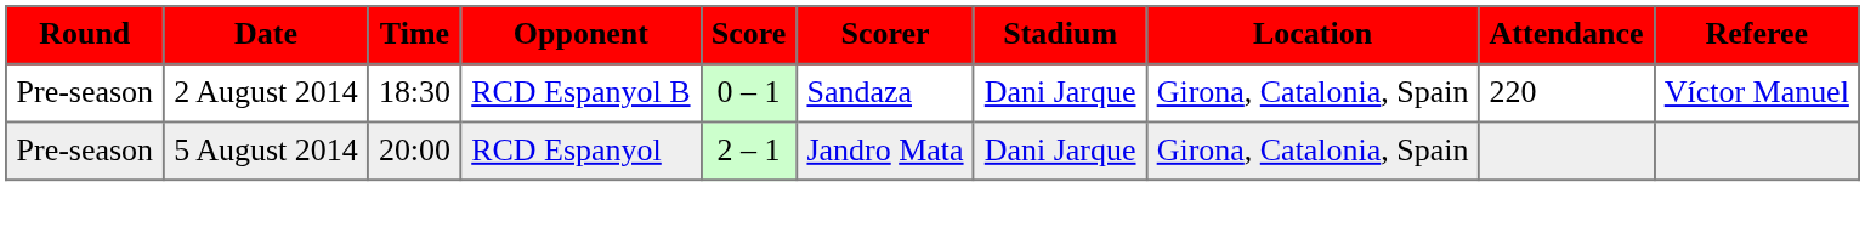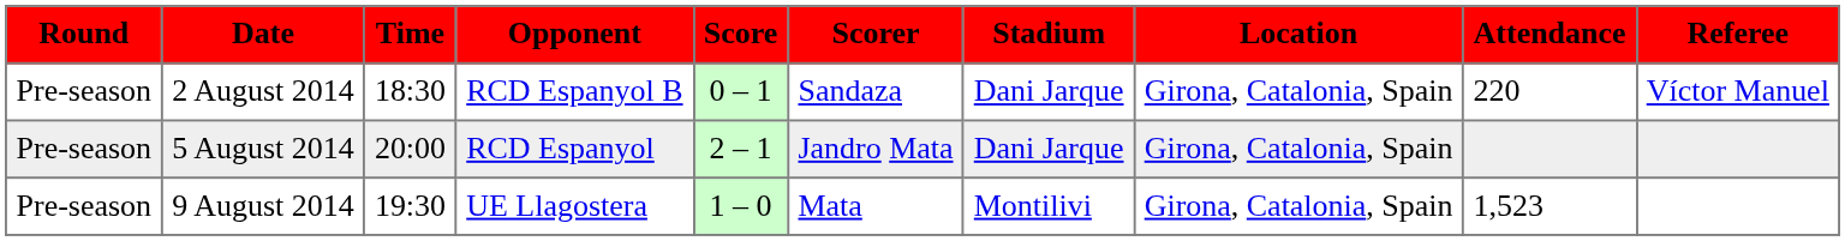+ row: Pre-season | 9 August 2014 | 19:30 | UE Llagostera | 1 – 0 | Mata | Montilivi | Girona, Catalonia, Spain | 1,523
